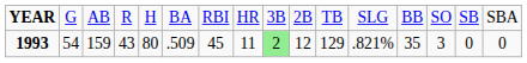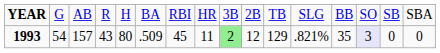1993 | column 3: 159 -> 157
1993 | column 14: no background -> lavender background
